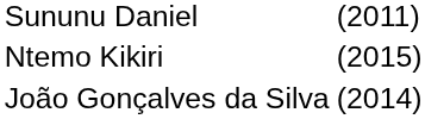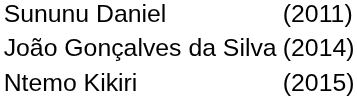rows swapped: João Gonçalves da Silva <-> Ntemo Kikiri
